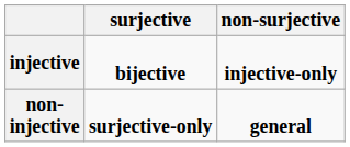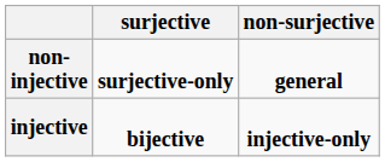rows swapped: injective <-> non- injective
